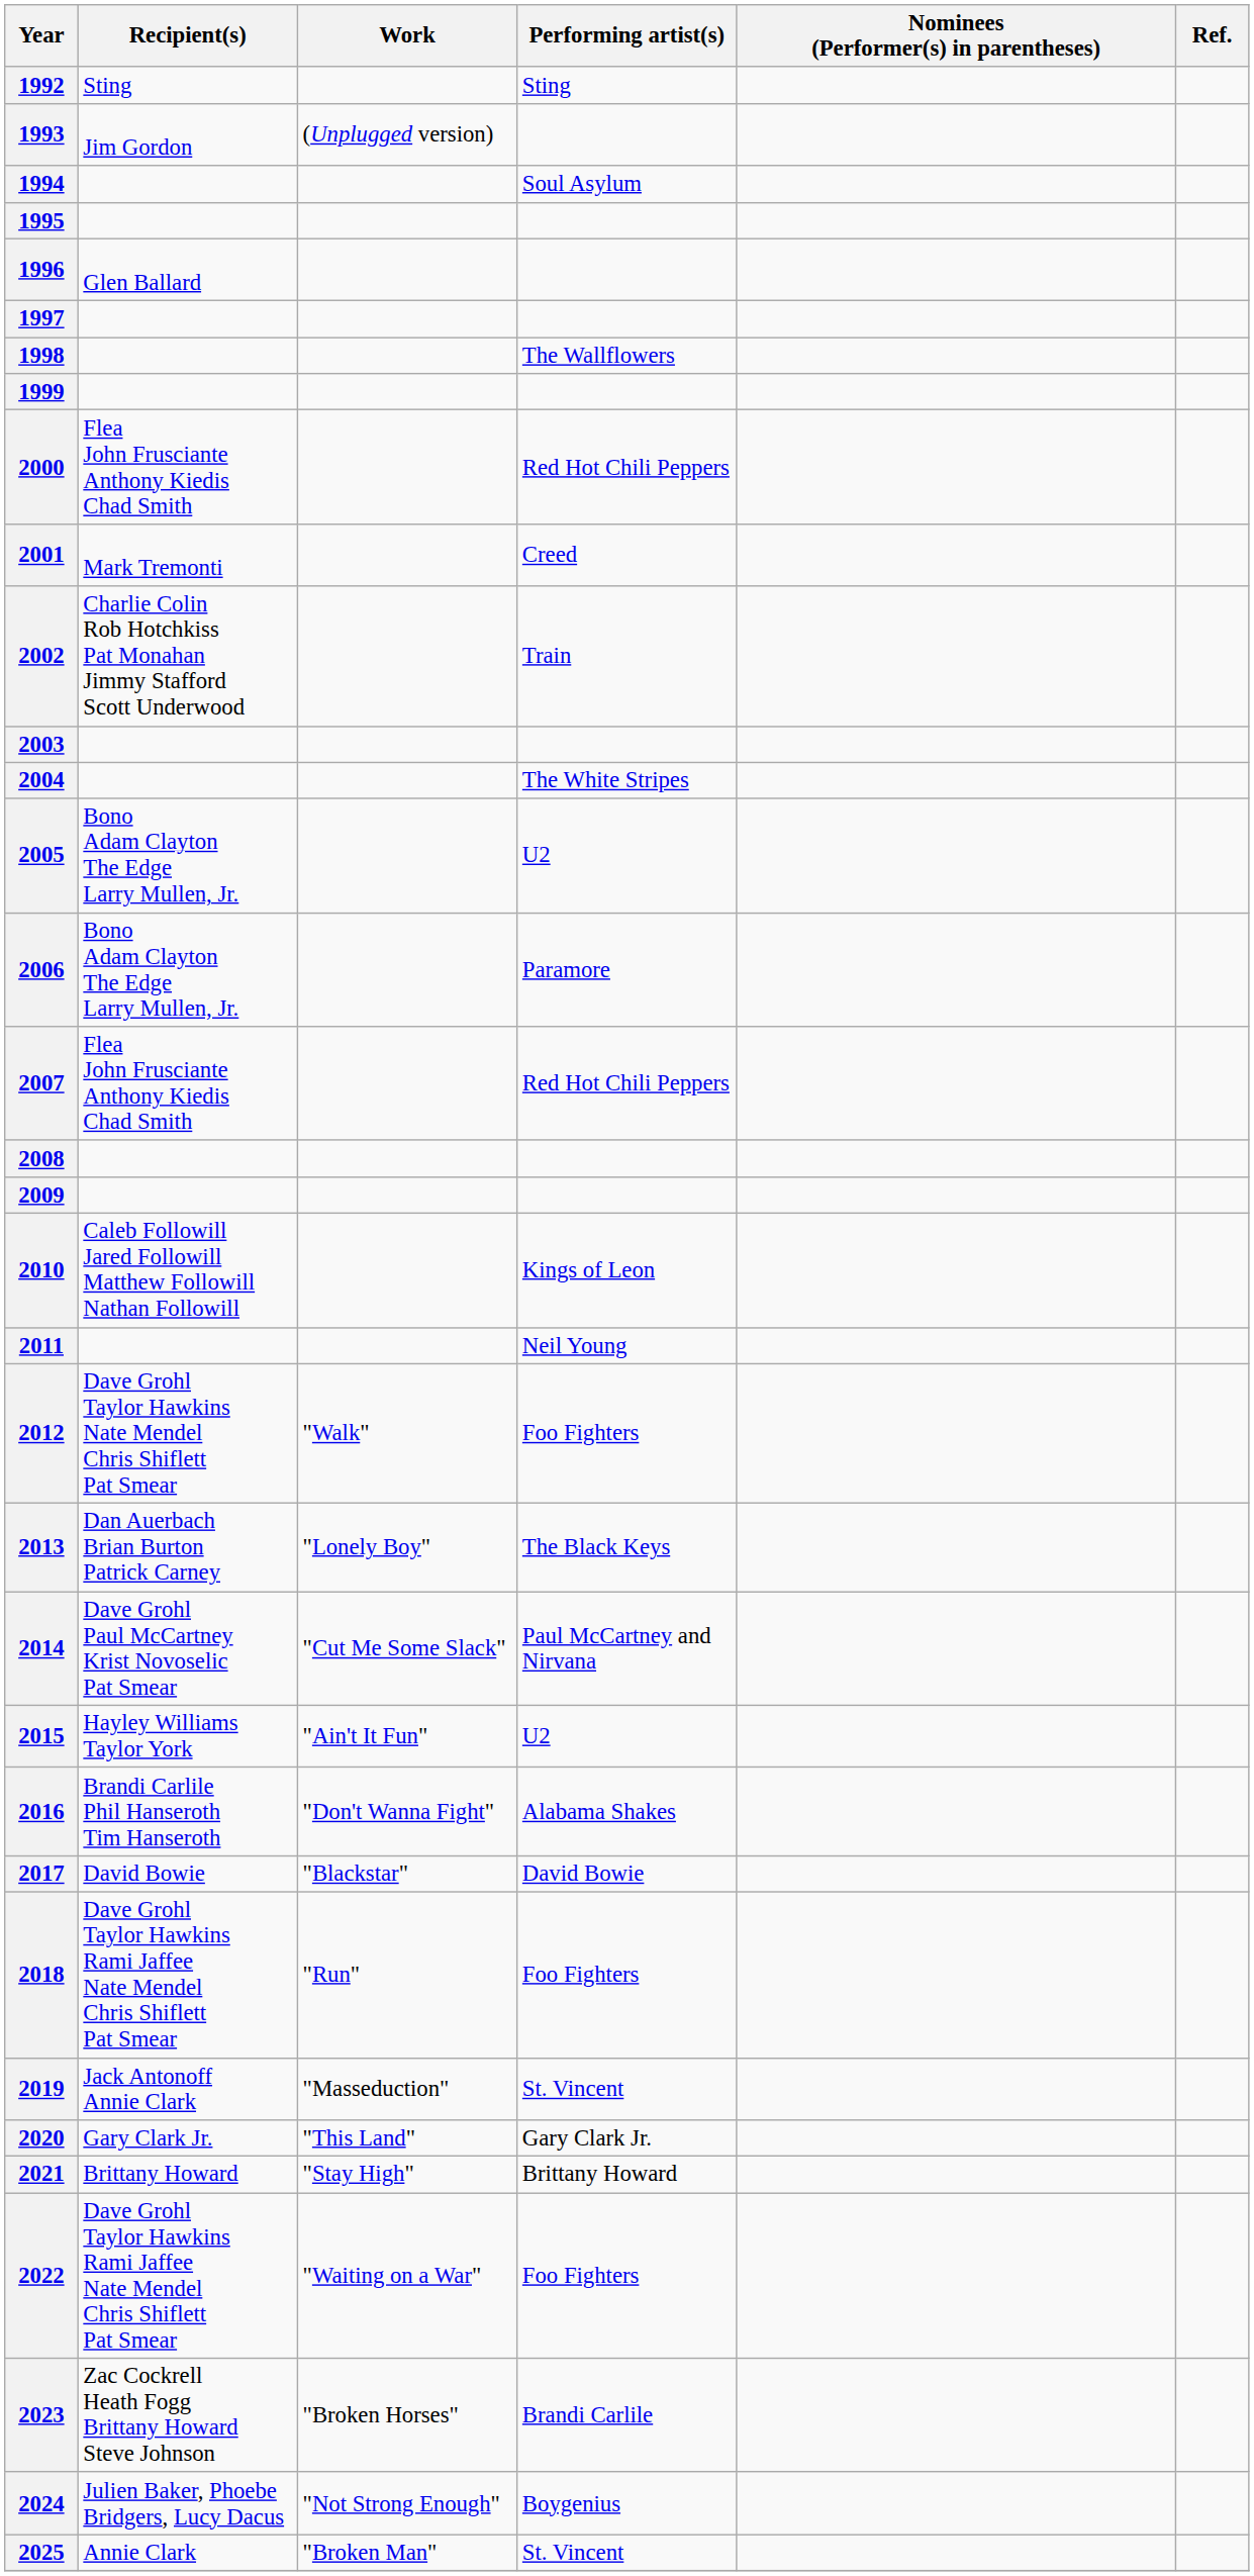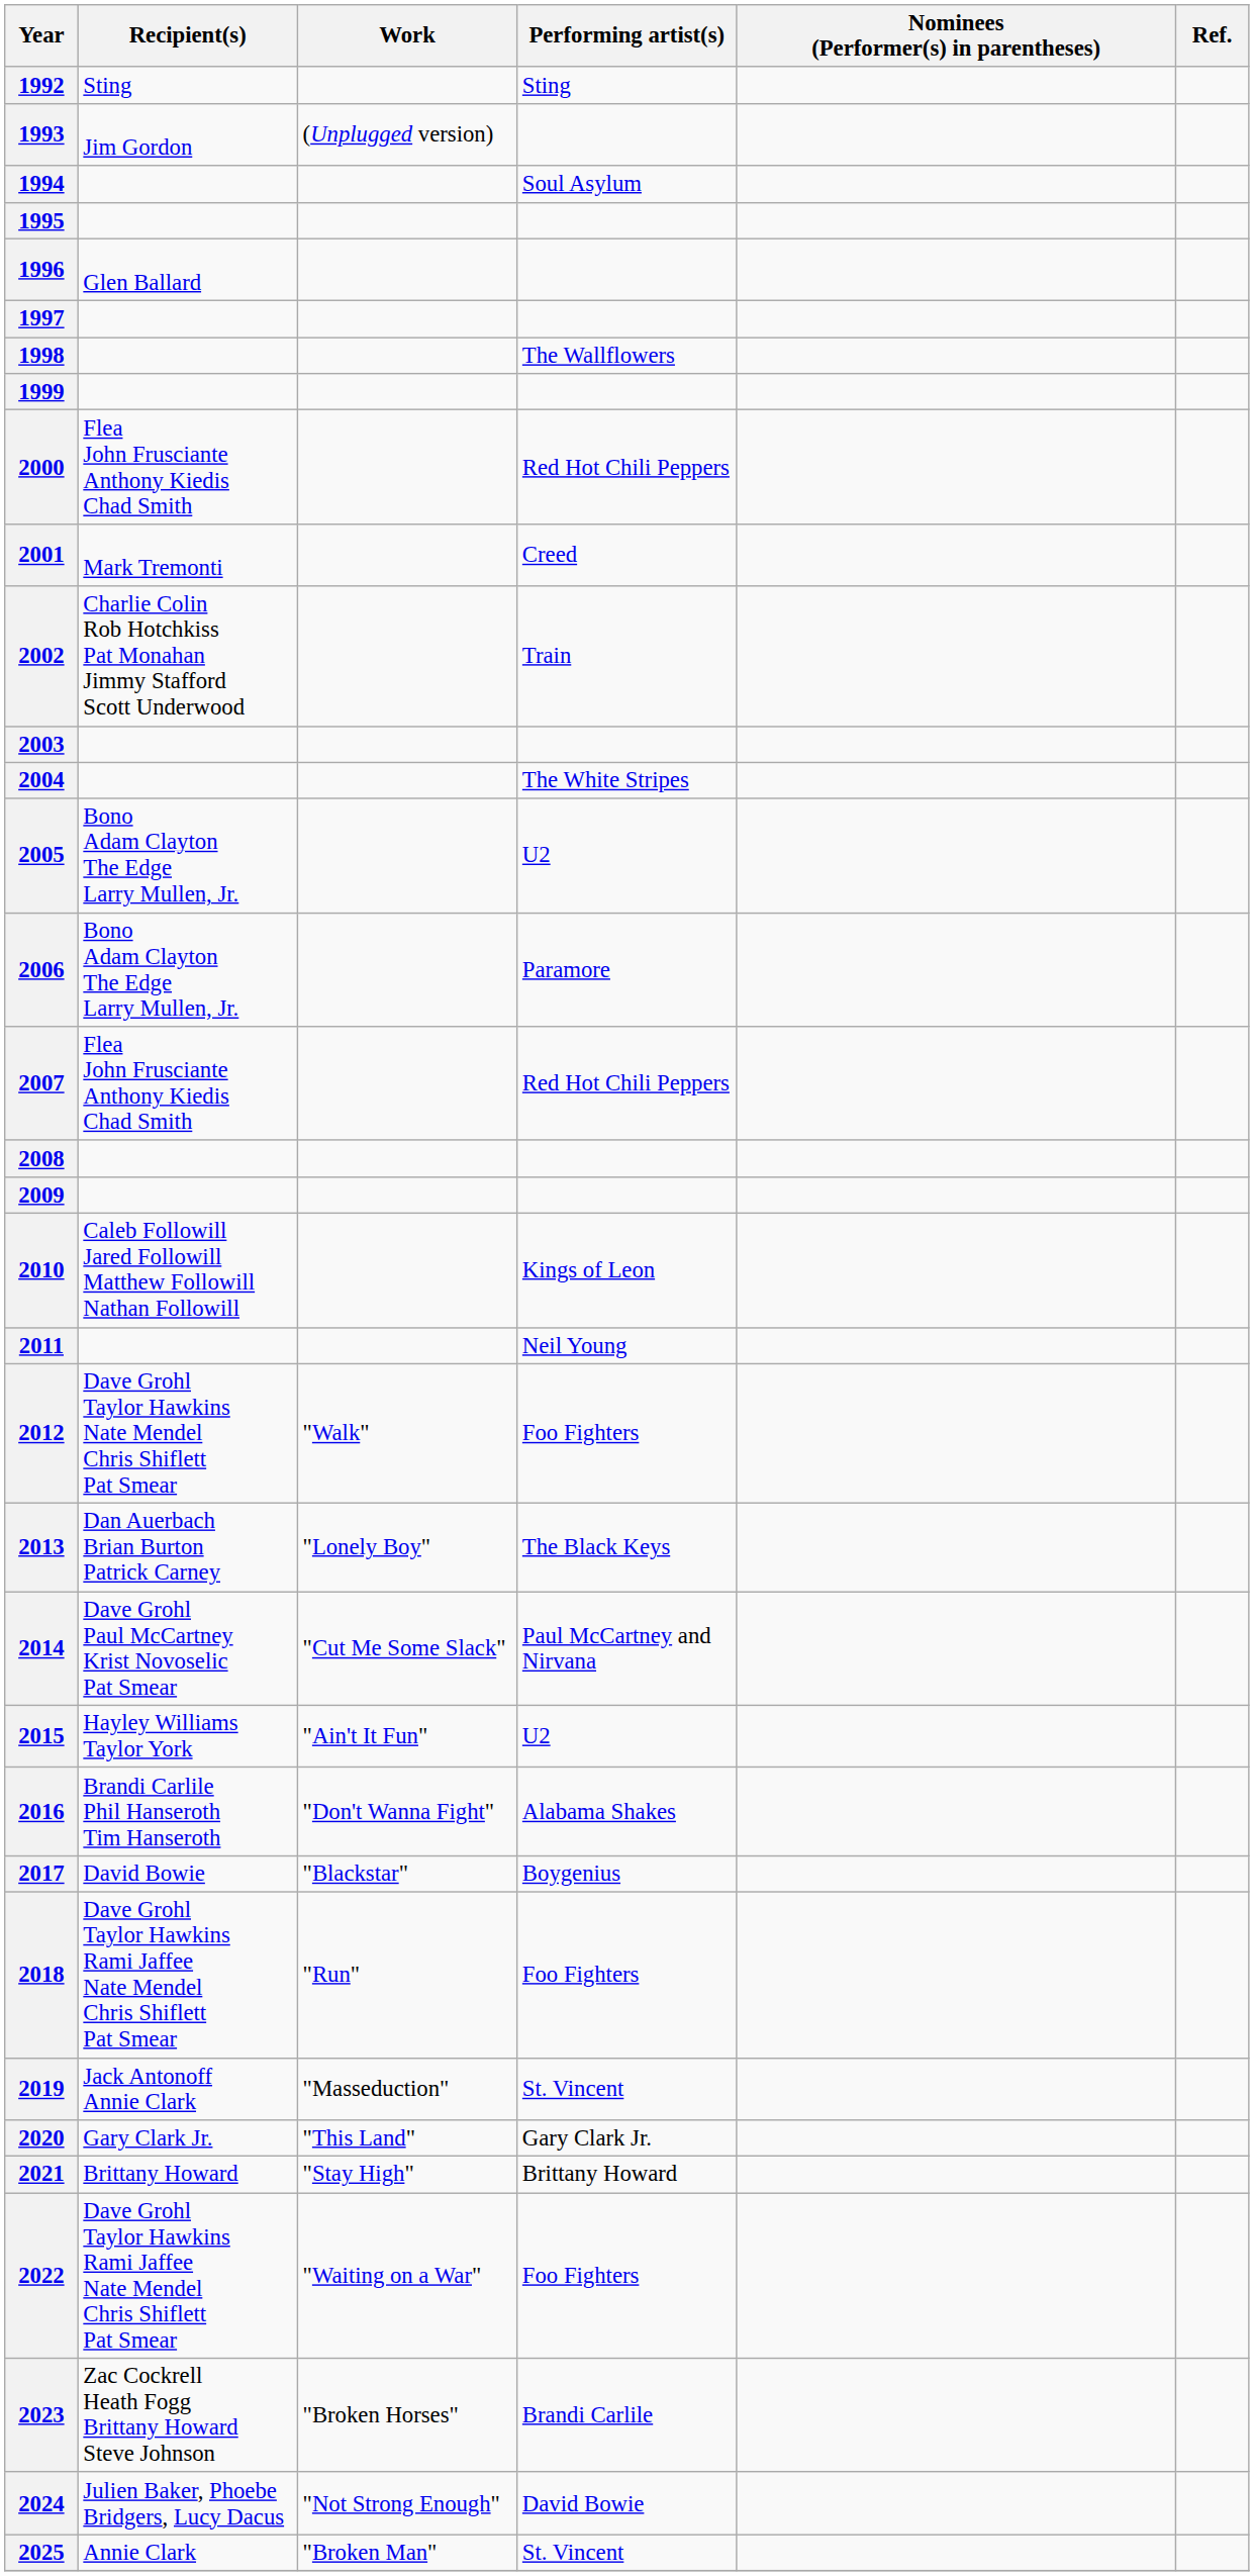2017 | Performing artist(s): David Bowie -> Boygenius
2024 | Performing artist(s): Boygenius -> David Bowie
